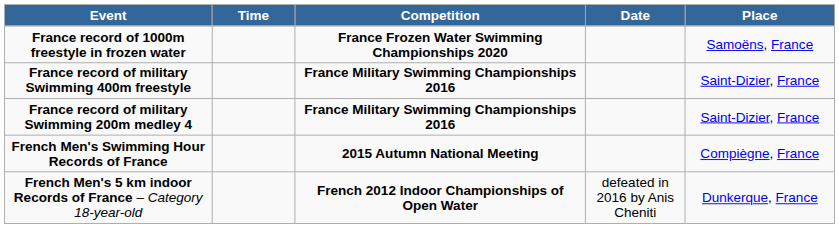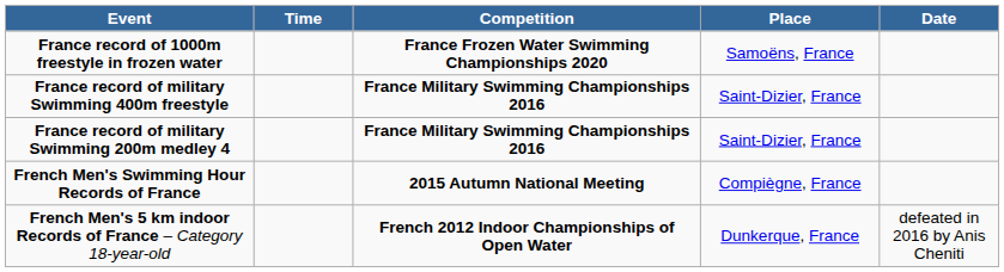columns swapped: Place <-> Date
